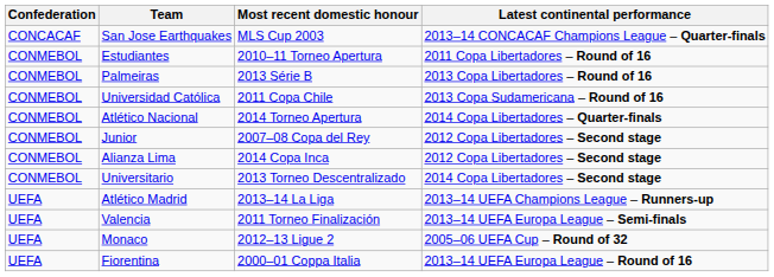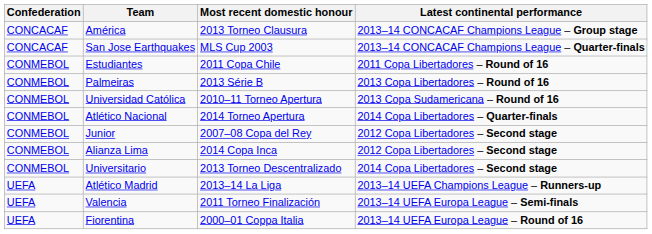+ row: CONCACAF | América | 2013 Torneo Clausura | 2013–14 CONCACAF Champions League – Group stage
Estudiantes | Most recent domestic honour: 2010–11 Torneo Apertura -> 2011 Copa Chile
Universidad Católica | Most recent domestic honour: 2011 Copa Chile -> 2010–11 Torneo Apertura
- row: UEFA | Monaco | 2012–13 Ligue 2 | 2005–06 UEFA Cup – Round of 32
